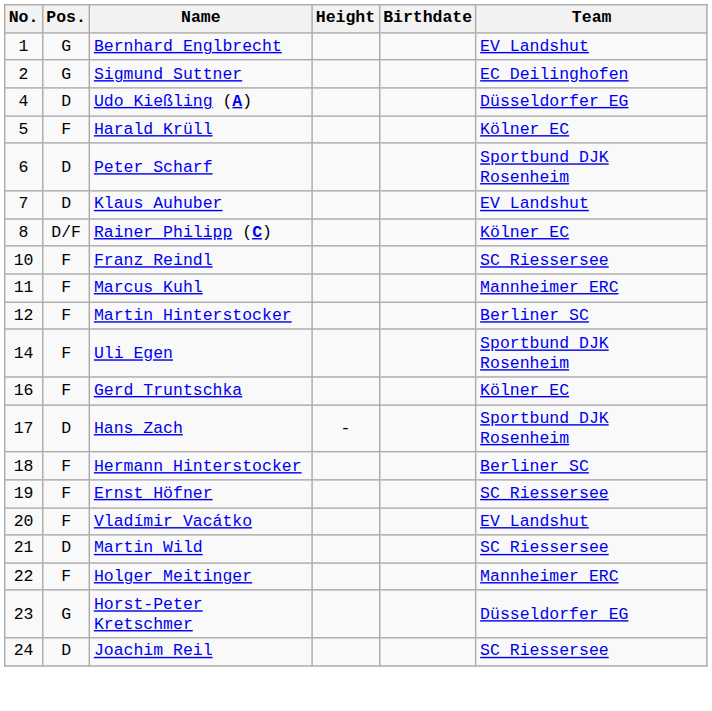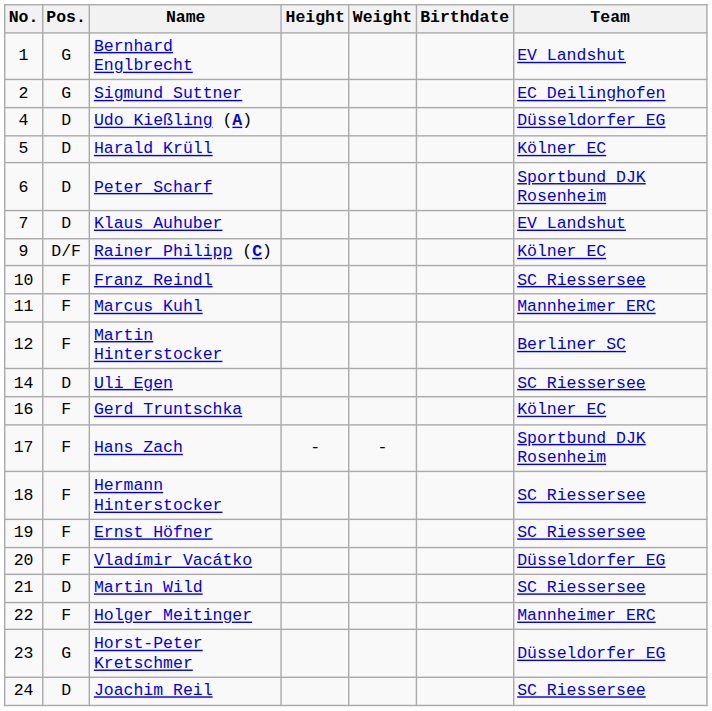+ column: Weight | -
Harald Krüll | Pos.: F -> D
Rainer Philipp (C) | No.: 8 -> 9
Uli Egen | Pos.: F -> D
Uli Egen | Team: Sportbund DJK Rosenheim -> SC Riessersee
Hans Zach | Pos.: D -> F
Hermann Hinterstocker | Team: Berliner SC -> SC Riessersee
Vladímir Vacátko | Team: EV Landshut -> Düsseldorfer EG
